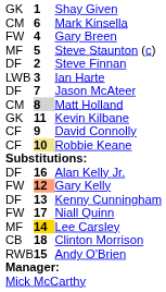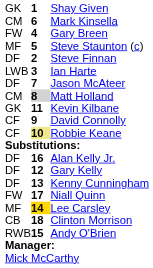Gary Kelly | column 1: FW -> DF
Gary Kelly | column 2: lightsalmon background -> no background
